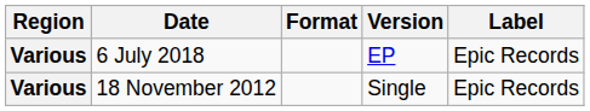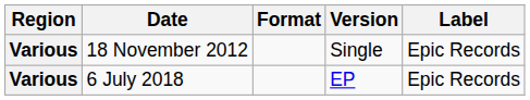rows swapped: 18 November 2012 <-> 6 July 2018
